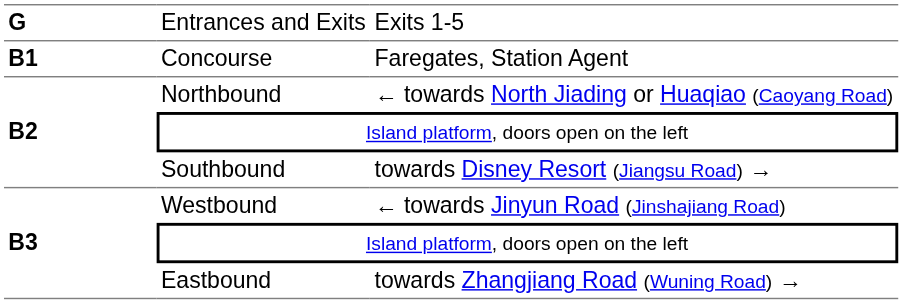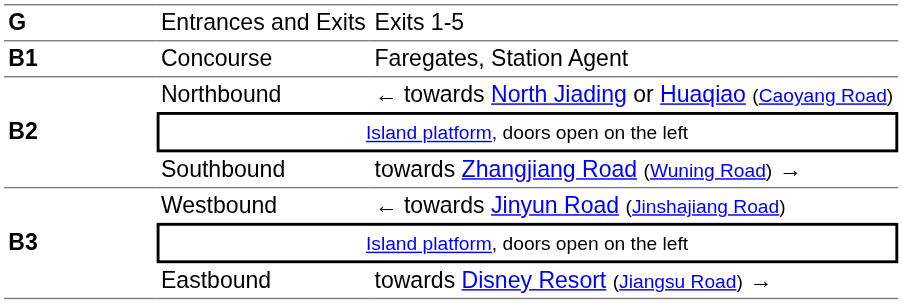Southbound | column 3: towards Disney Resort (Jiangsu Road) → -> towards Zhangjiang Road (Wuning Road) →
Eastbound | column 3: towards Zhangjiang Road (Wuning Road) → -> towards Disney Resort (Jiangsu Road) →
